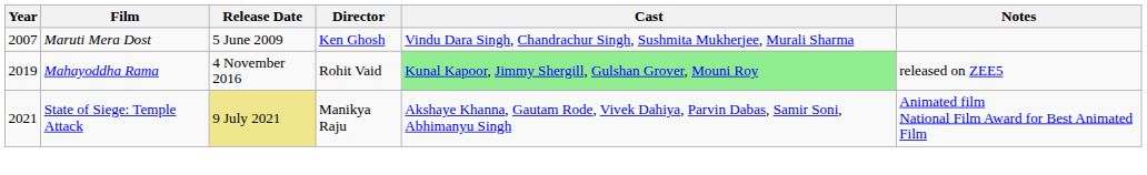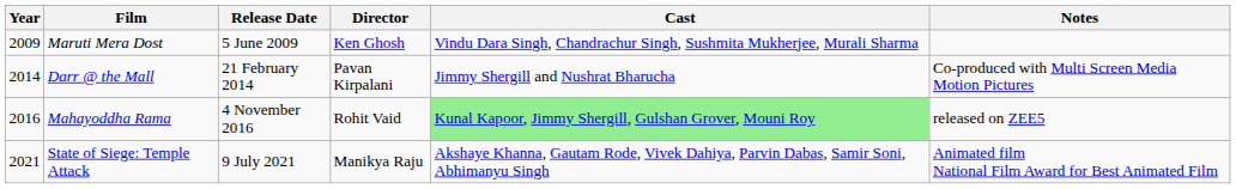Maruti Mera Dost | Year: 2007 -> 2009
+ row: 2014 | Darr @ the Mall | 21 February 2014 | Pavan Kirpalani | Jimmy Shergill and Nushrat Bharucha | Co-produced with Multi Screen Media Motion Pictures
Mahayoddha Rama | Year: 2019 -> 2016
State of Siege: Temple Attack | Release Date: khaki background -> no background
